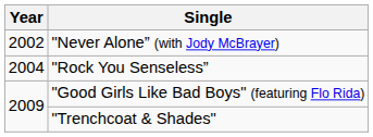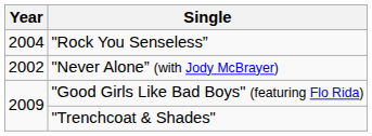rows swapped: "Never Alone” (with Jody McBrayer) <-> "Rock You Senseless”
